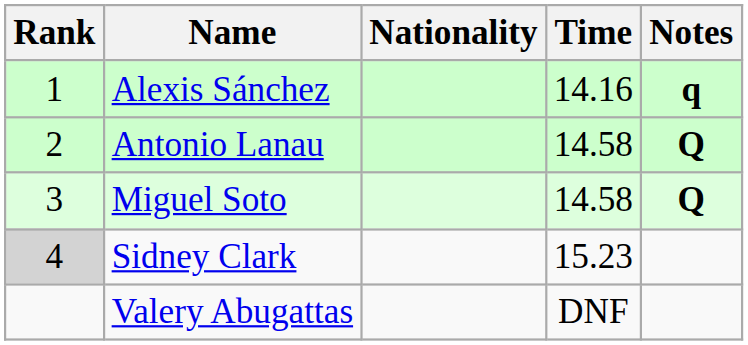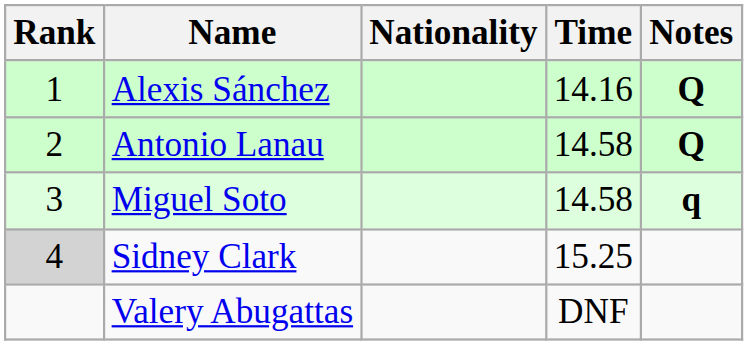Alexis Sánchez | Notes: q -> Q
Miguel Soto | Notes: Q -> q
Sidney Clark | Time: 15.23 -> 15.25
